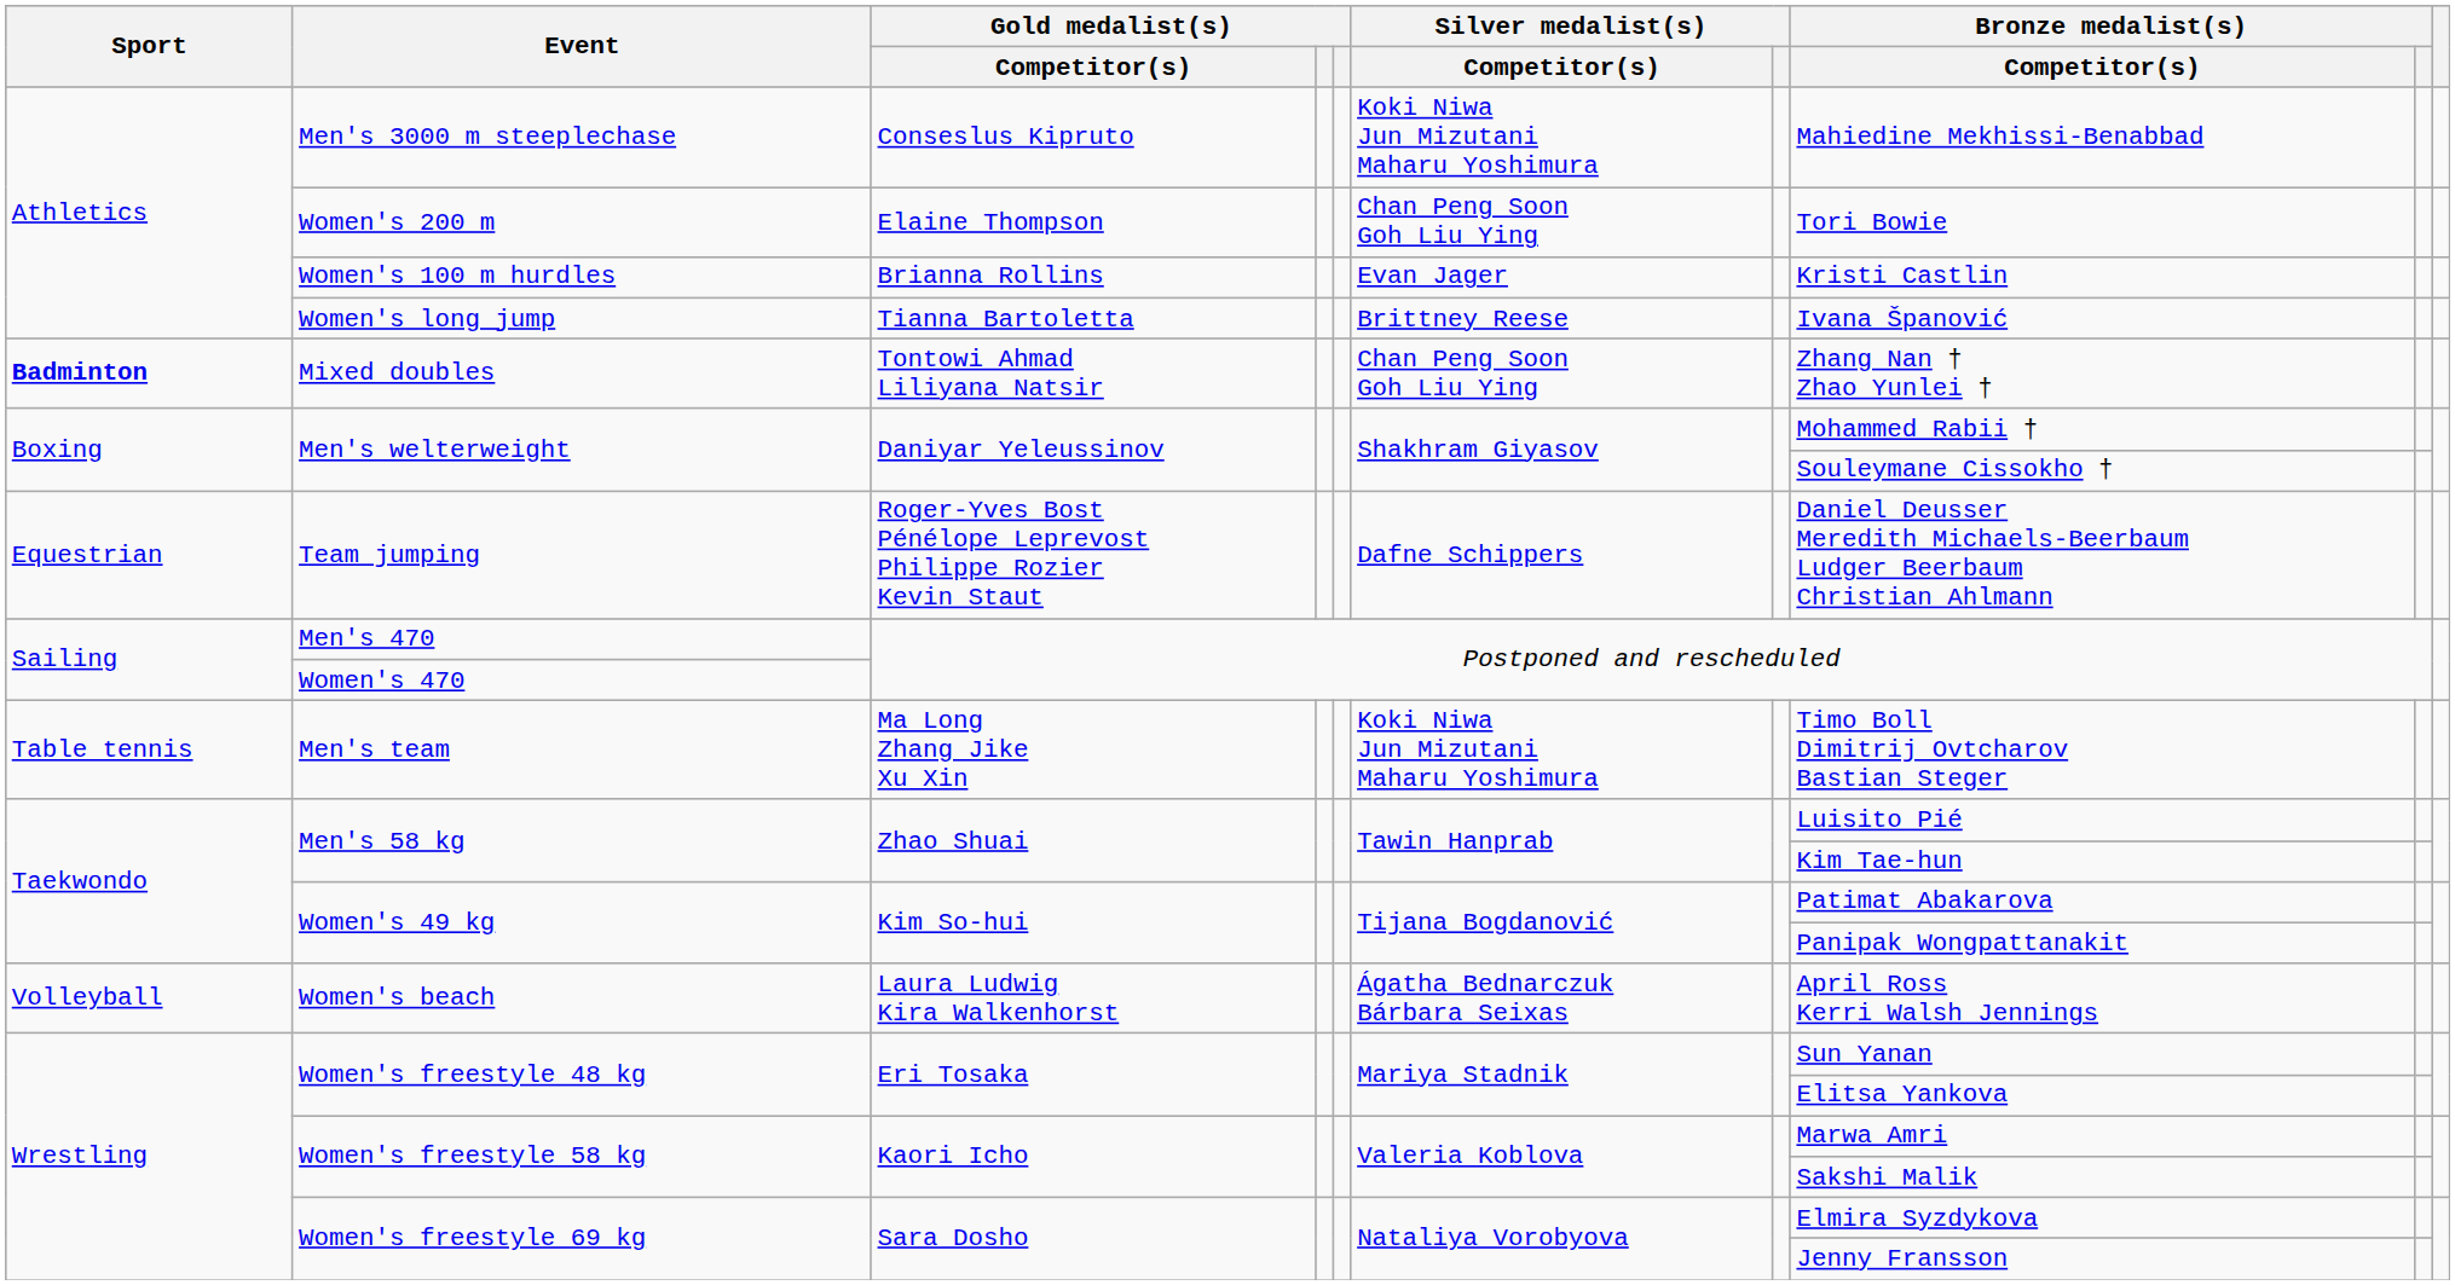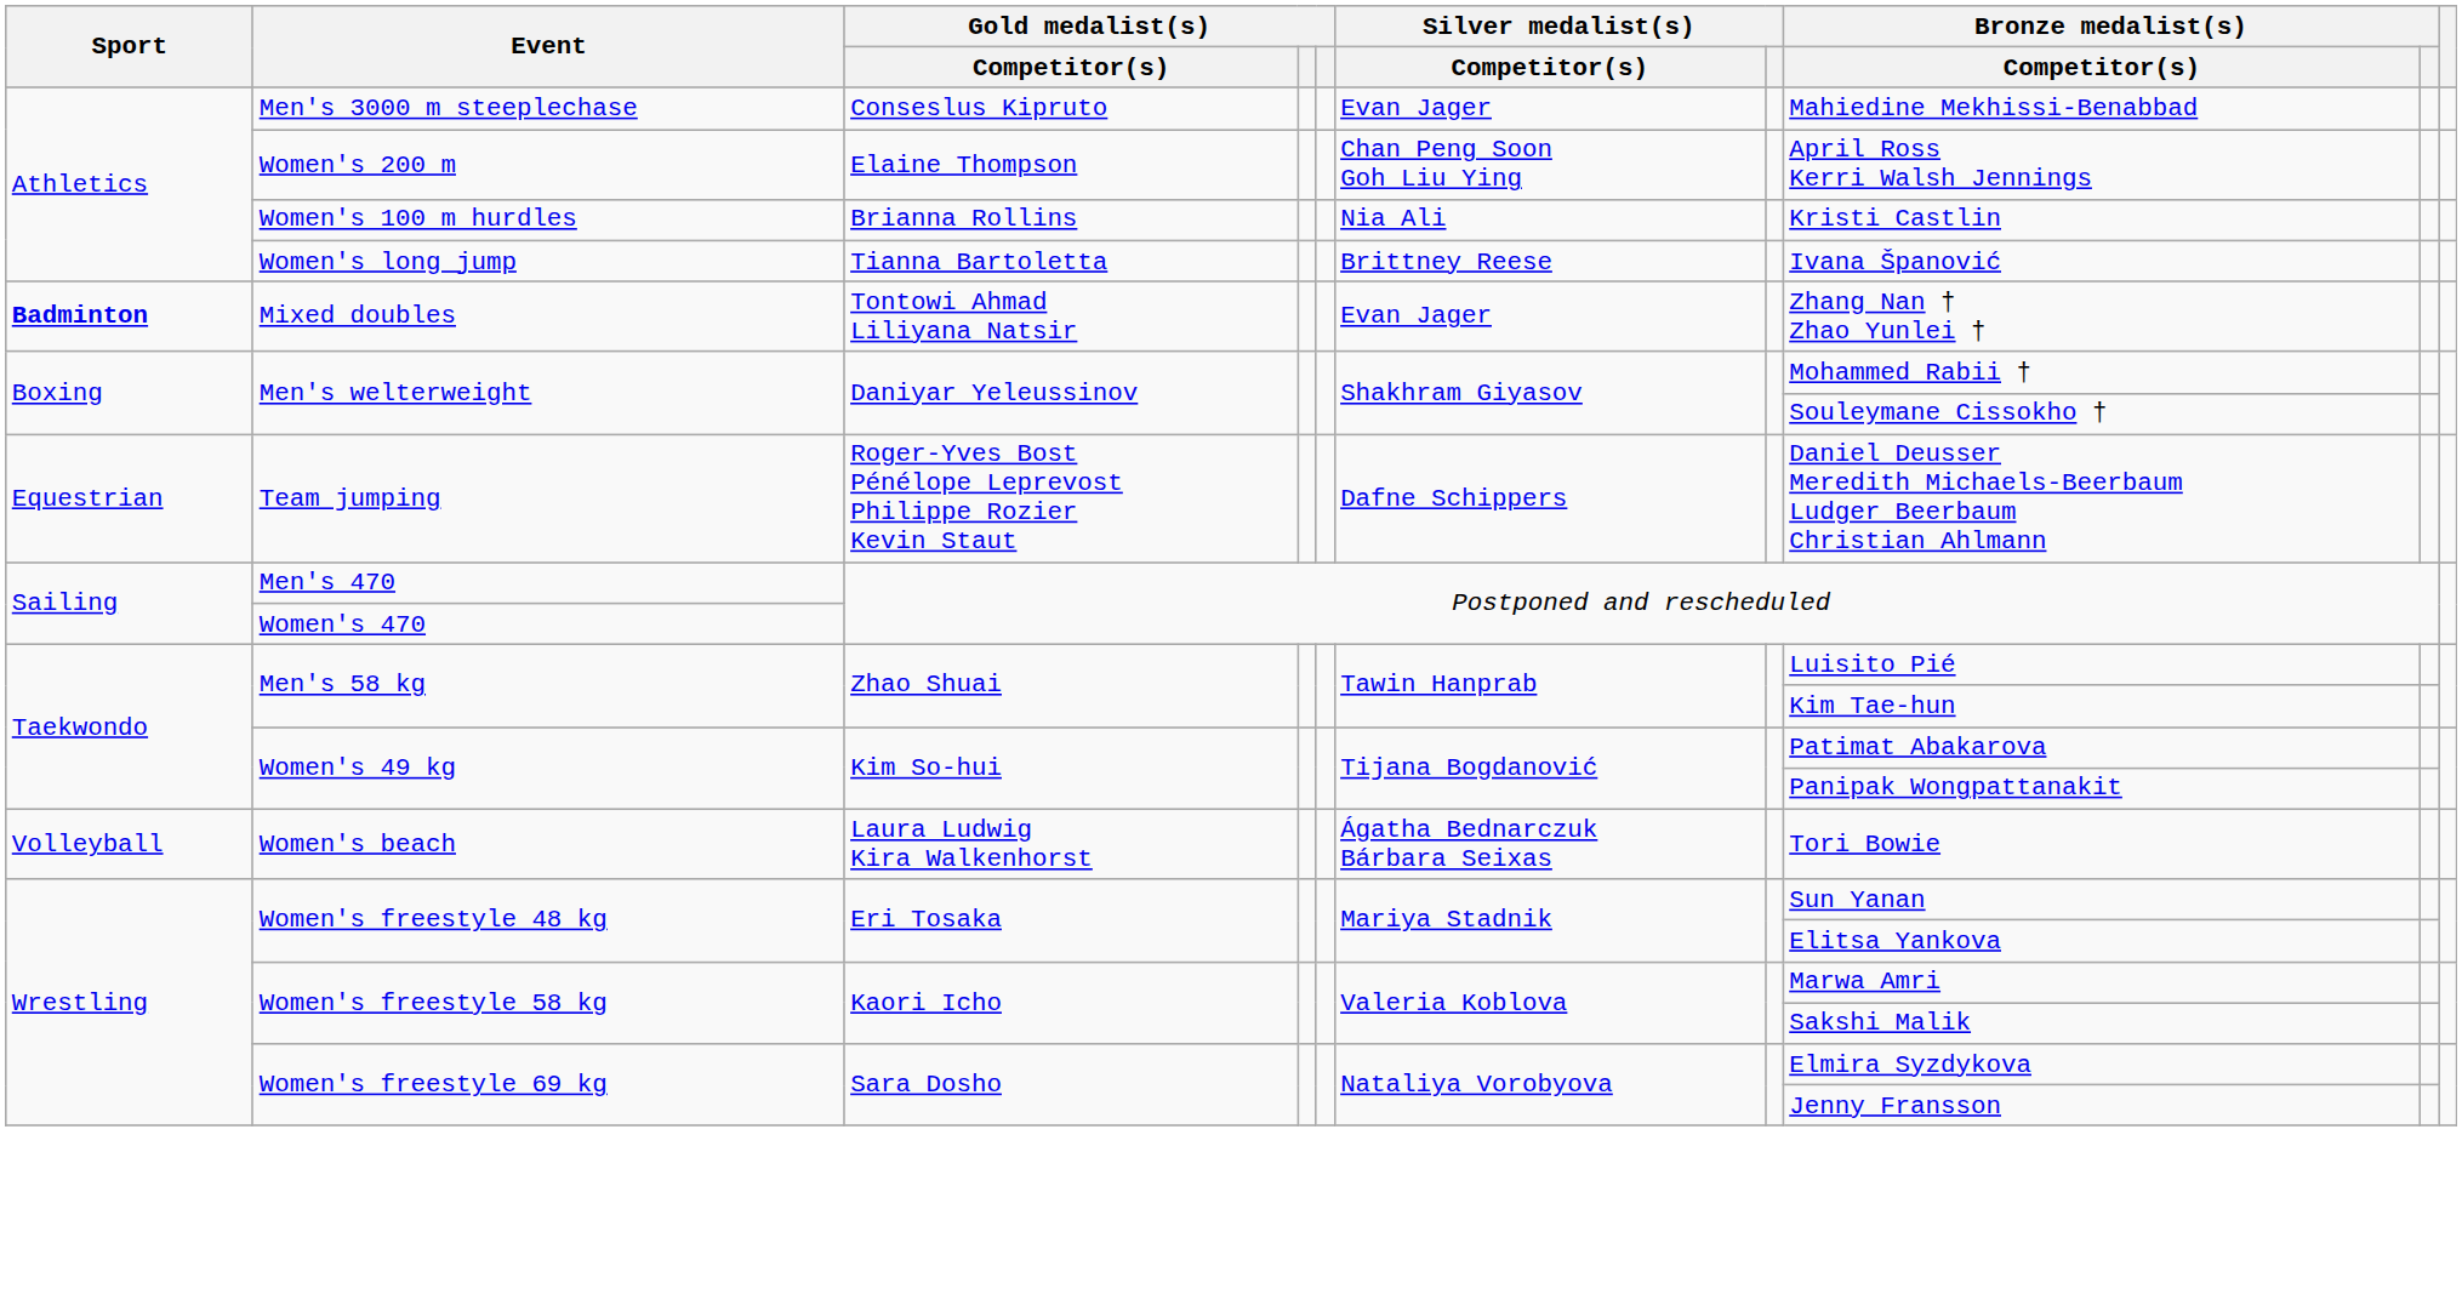Men's 3000 m steeplechase | Silver medalist(s) / Competitor(s): Koki Niwa Jun Mizutani Maharu Yoshimura -> Evan Jager
Women's 200 m | Bronze medalist(s) / Competitor(s): Tori Bowie -> April Ross Kerri Walsh Jennings
Women's 100 m hurdles | Silver medalist(s) / Competitor(s): Evan Jager -> Nia Ali
Mixed doubles | Silver medalist(s) / Competitor(s): Chan Peng Soon Goh Liu Ying -> Evan Jager
- row: Table tennis | Men's team | Ma Long Zhang Jike Xu Xin | Koki Niwa Jun Mizutani Maharu Yoshimura | Timo Boll Dimitrij Ovtcharov Bastian Steger
Women's beach | Bronze medalist(s) / Competitor(s): April Ross Kerri Walsh Jennings -> Tori Bowie
